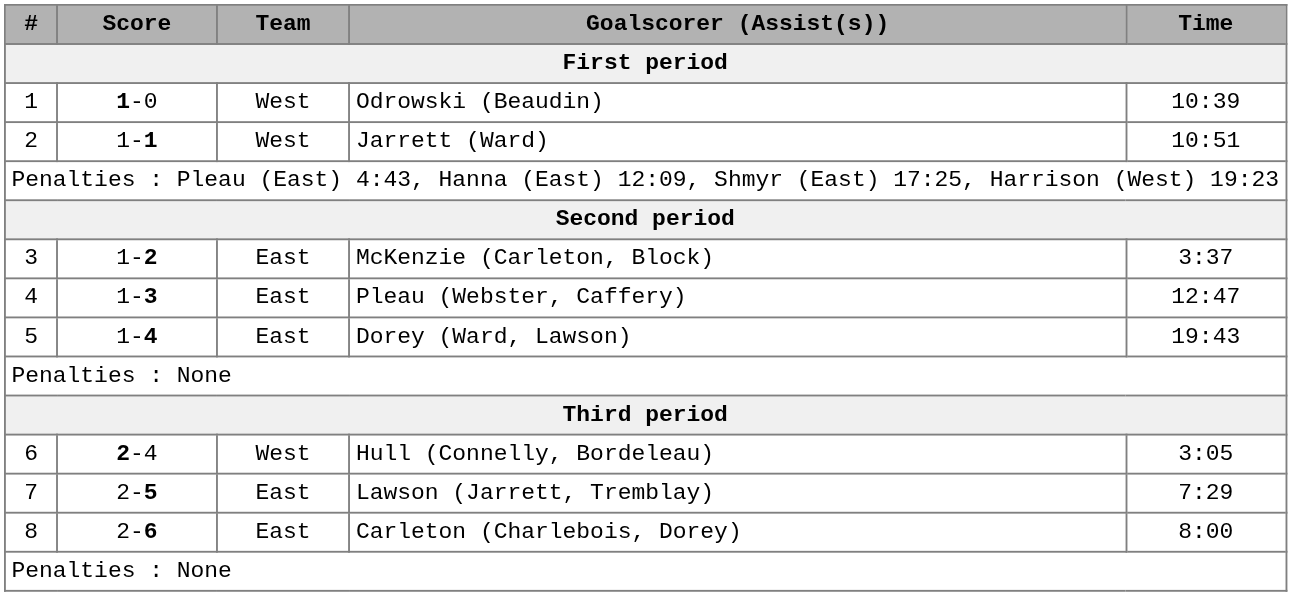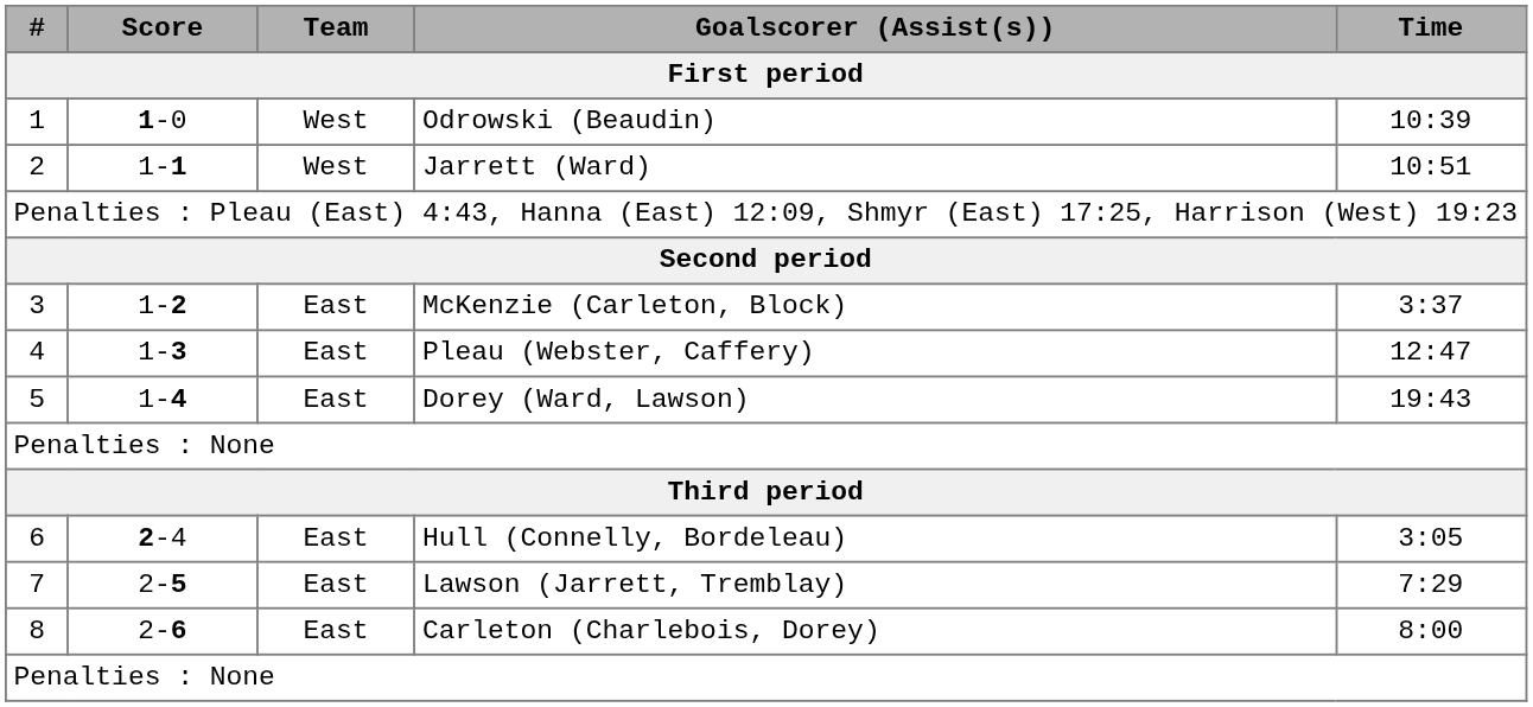Hull (Connelly, Bordeleau) | Team / First period: West -> East
